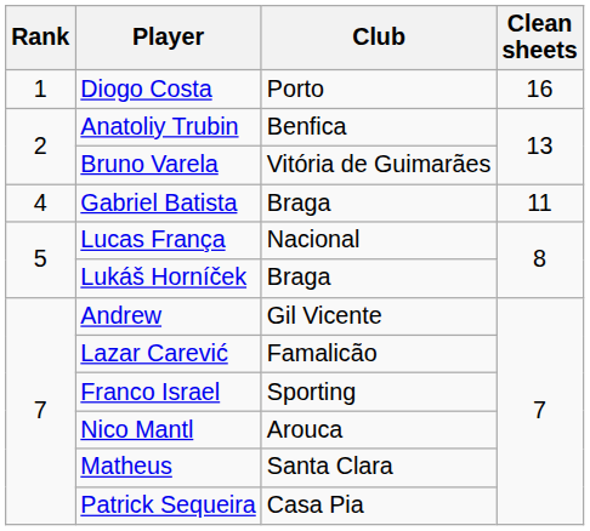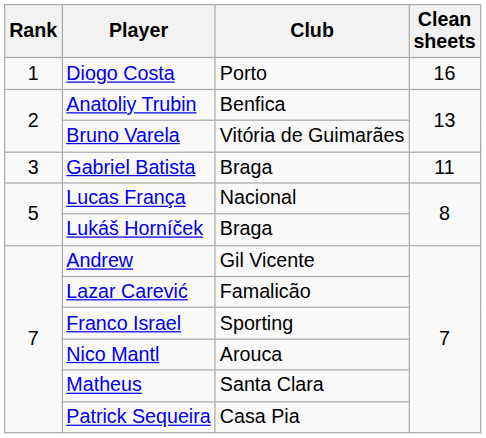Gabriel Batista | Rank: 4 -> 3
